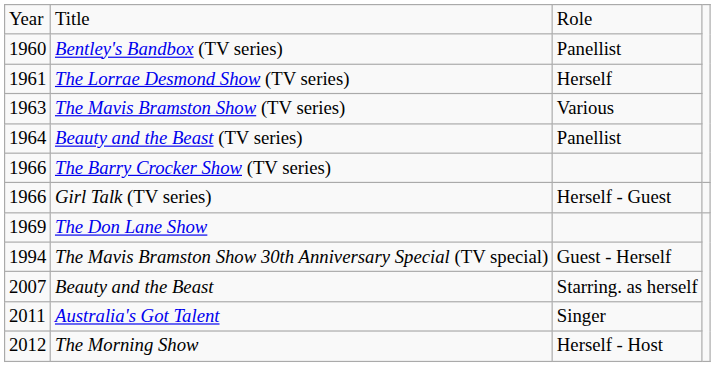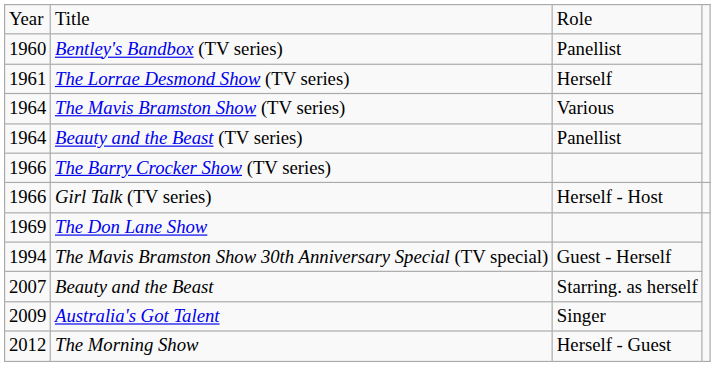The Mavis Bramston Show (TV series) | column 1: 1963 -> 1964
Girl Talk (TV series) | column 3: Herself - Guest -> Herself - Host
Australia's Got Talent | column 1: 2011 -> 2009
The Morning Show | column 3: Herself - Host -> Herself - Guest
